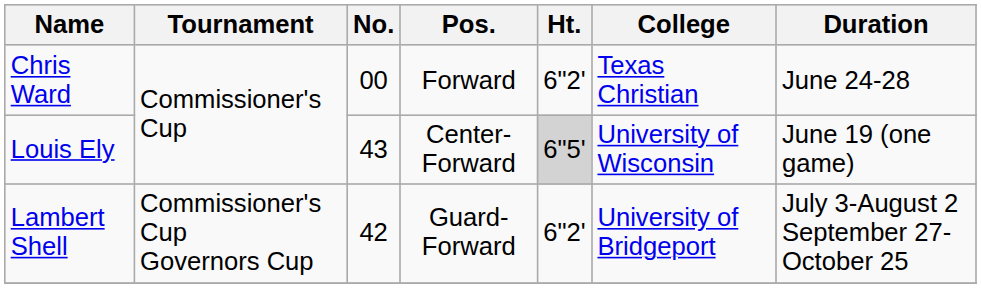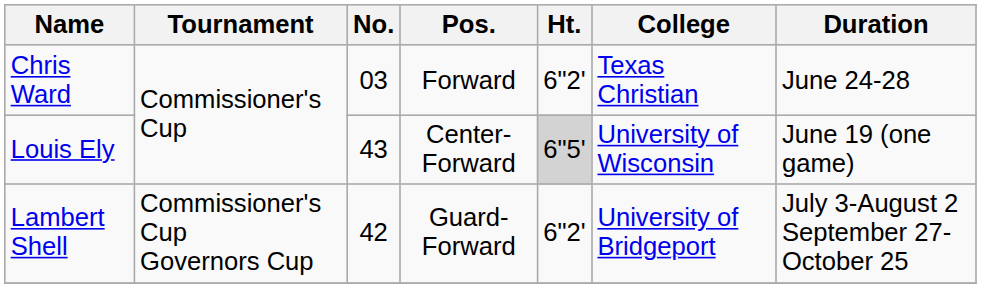Chris Ward | No.: 00 -> 03
